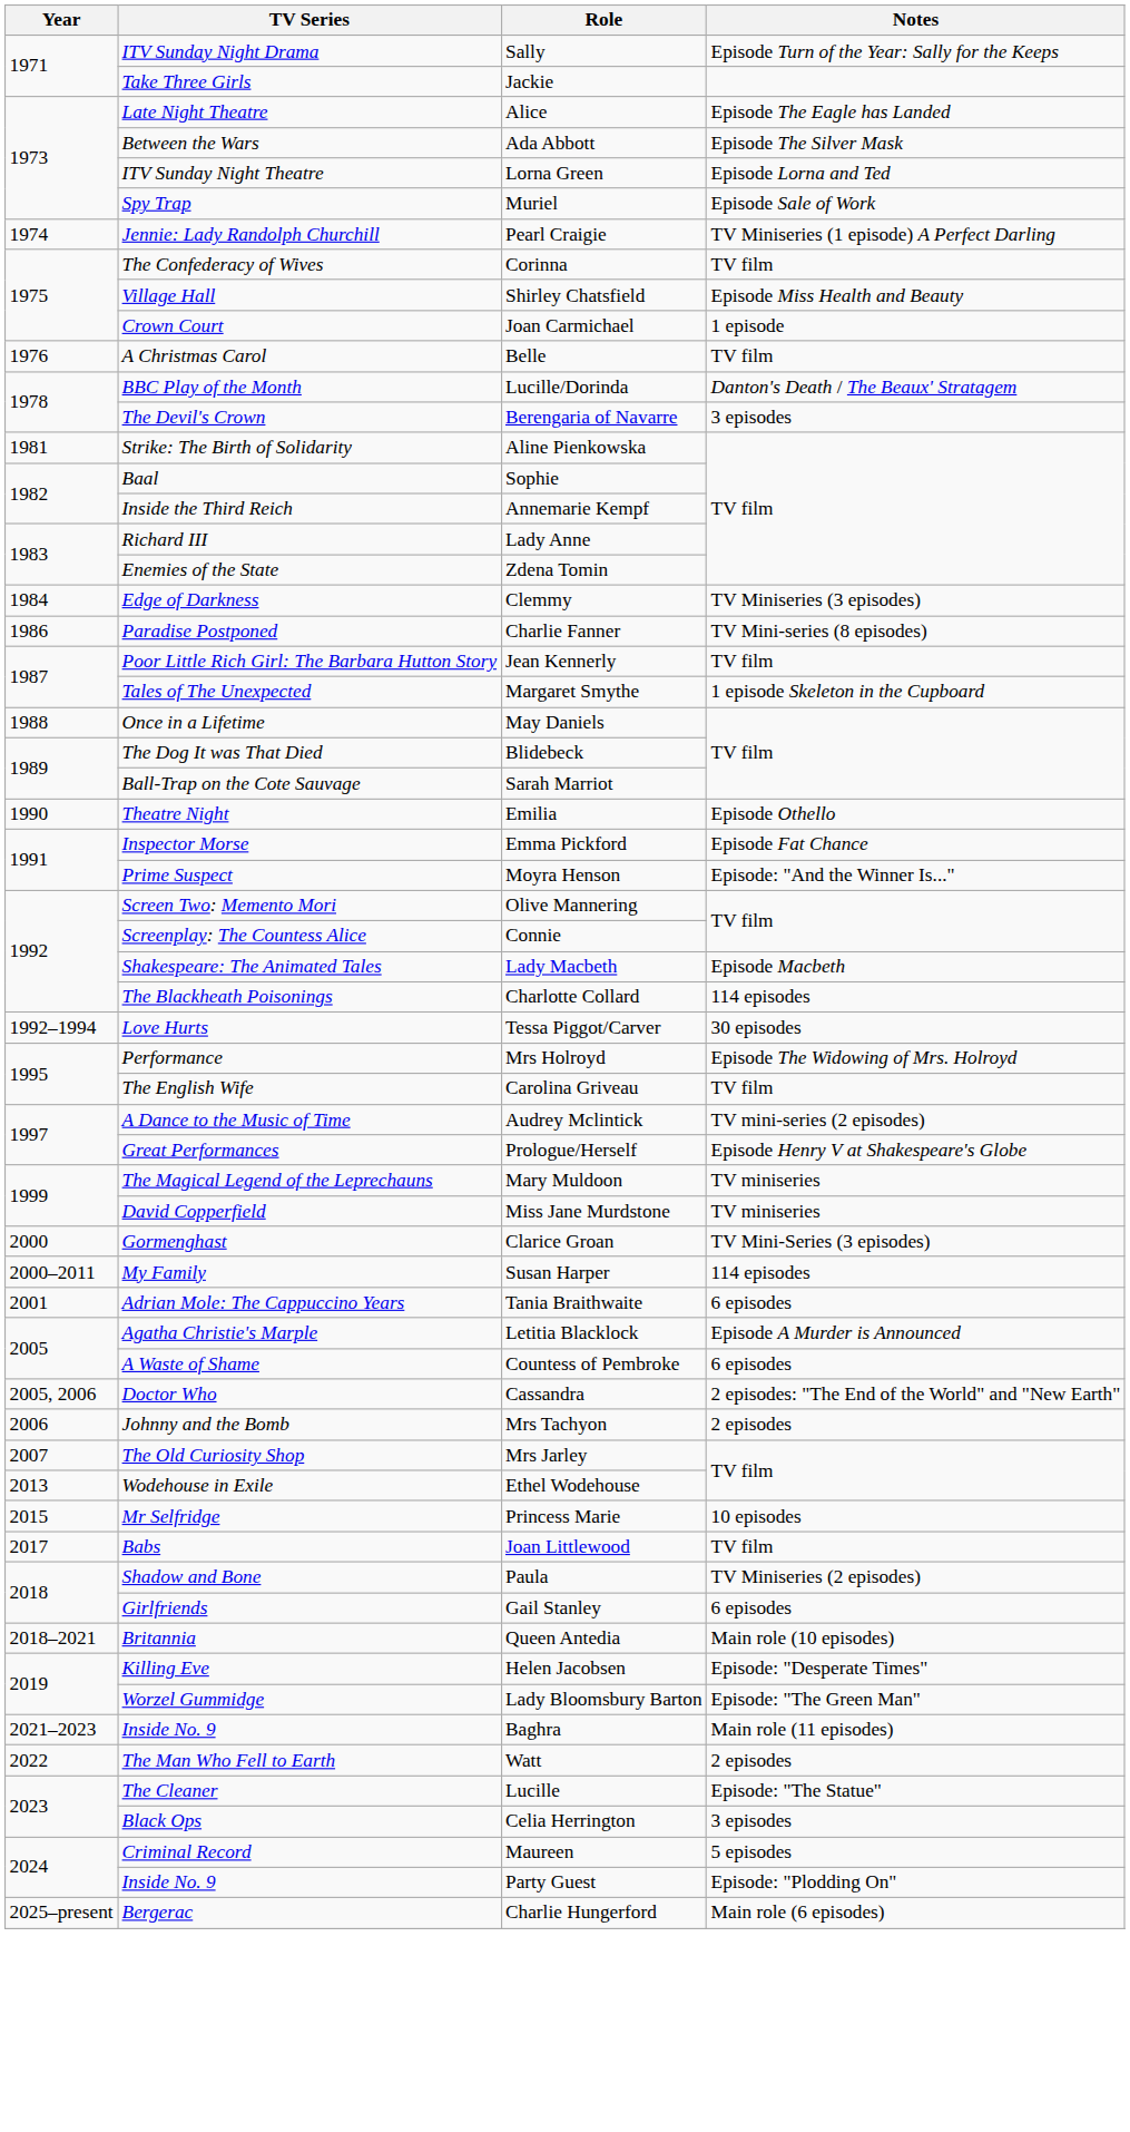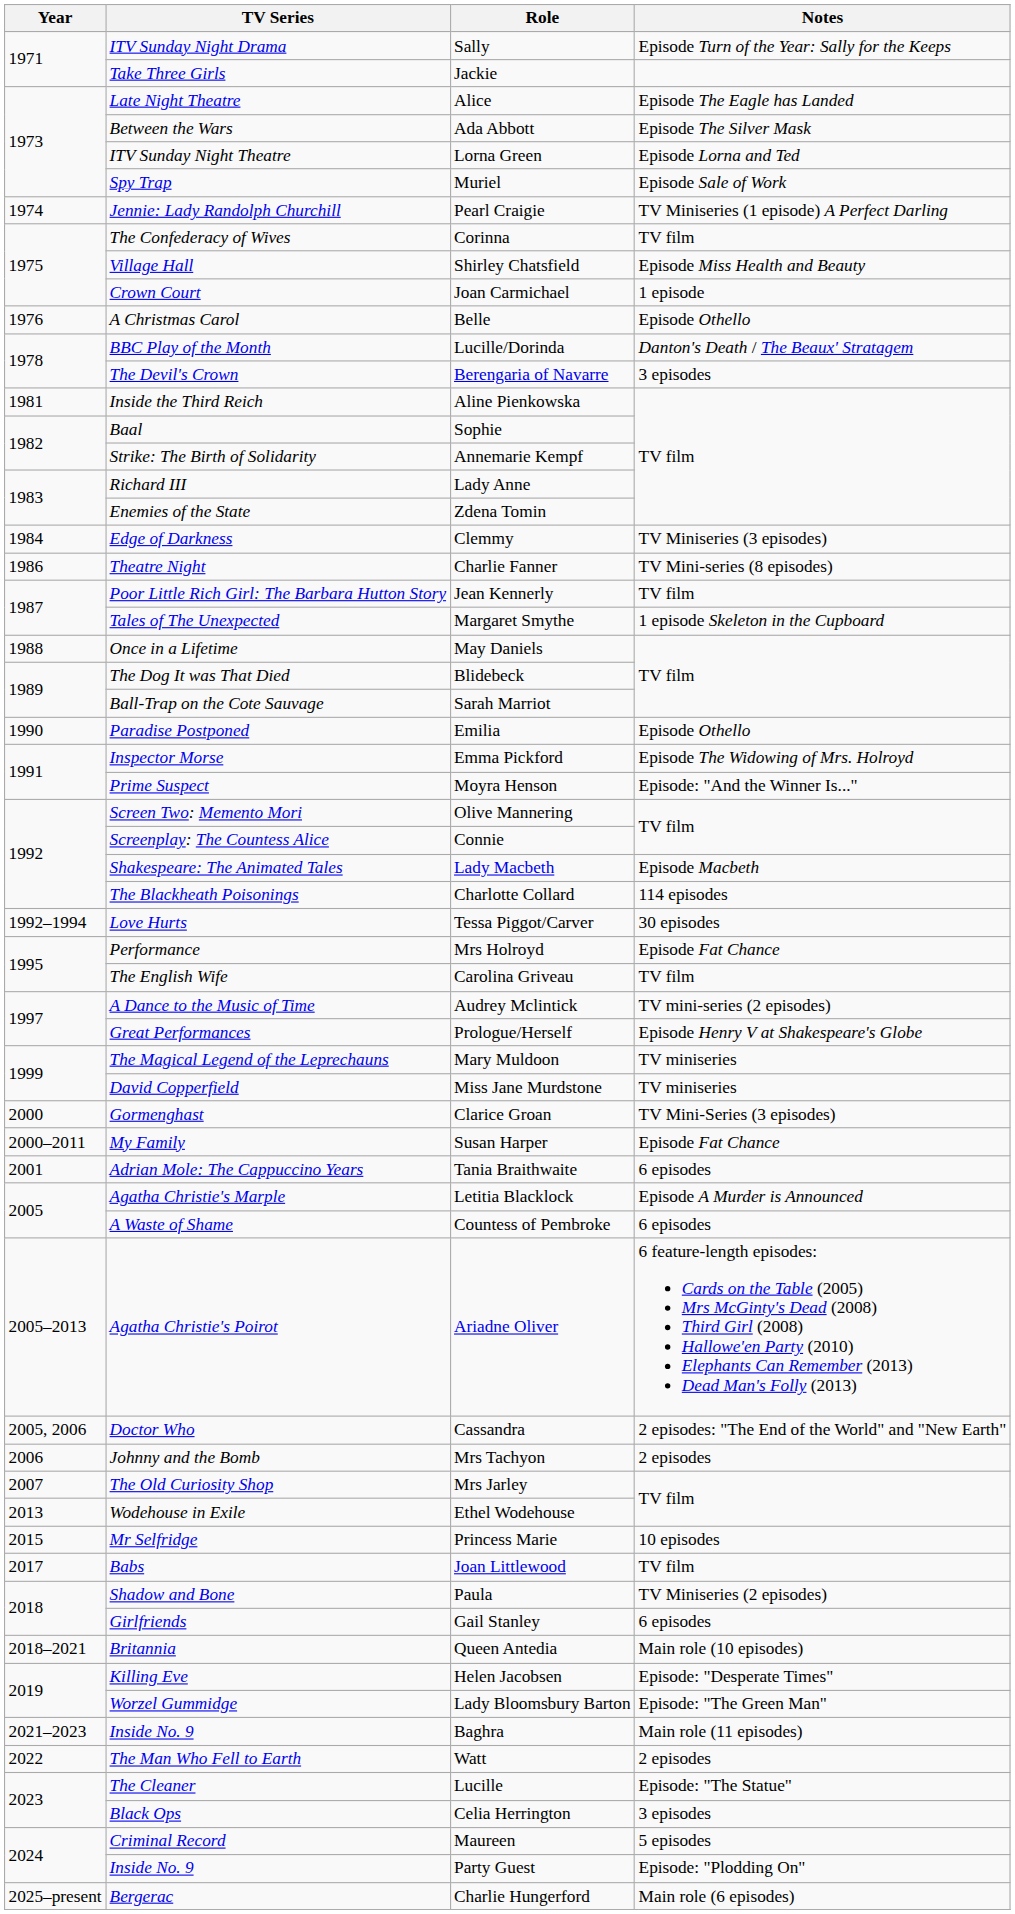Belle | Notes: TV film -> Episode Othello
Aline Pienkowska | TV Series: Strike: The Birth of Solidarity -> Inside the Third Reich
Annemarie Kempf | TV Series: Inside the Third Reich -> Strike: The Birth of Solidarity
Charlie Fanner | TV Series: Paradise Postponed -> Theatre Night
Emilia | TV Series: Theatre Night -> Paradise Postponed
Emma Pickford | Notes: Episode Fat Chance -> Episode The Widowing of Mrs. Holroyd
Mrs Holroyd | Notes: Episode The Widowing of Mrs. Holroyd -> Episode Fat Chance
Susan Harper | Notes: 114 episodes -> Episode Fat Chance
+ row: 2005–2013 | Agatha Christie's Poirot | Ariadne Oliver | 6 feature-length episodes: Cards on the Table (2005) Mrs McGinty's Dead (2008) Third Girl (2008) Hallowe'en Party (2010) Elephants Can Remember (2013) Dead Man's Folly (2013)
